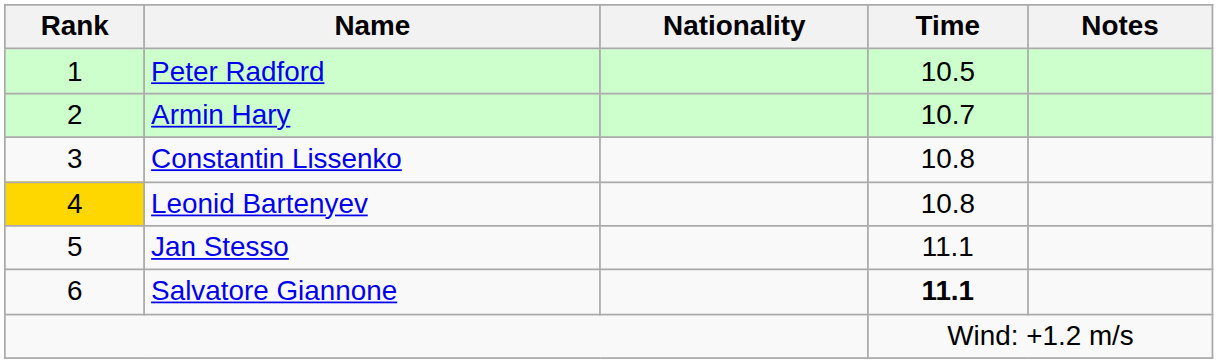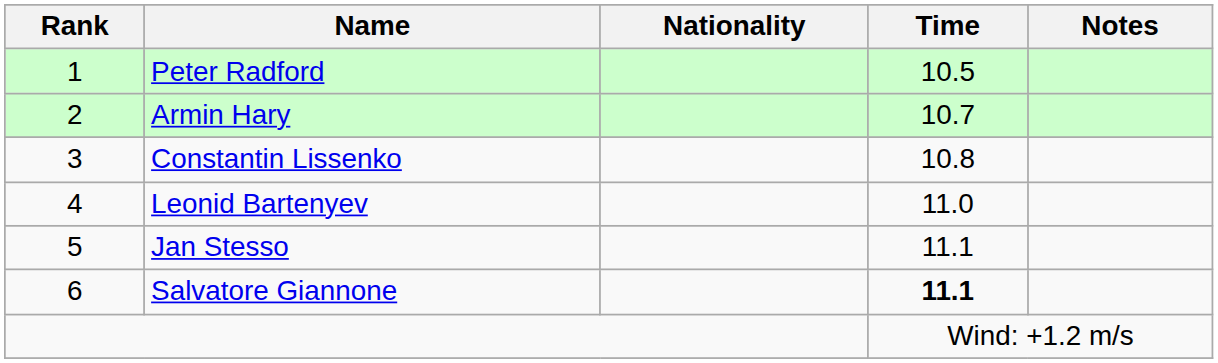Leonid Bartenyev | Rank: gold background -> no background
Leonid Bartenyev | Time: 10.8 -> 11.0
